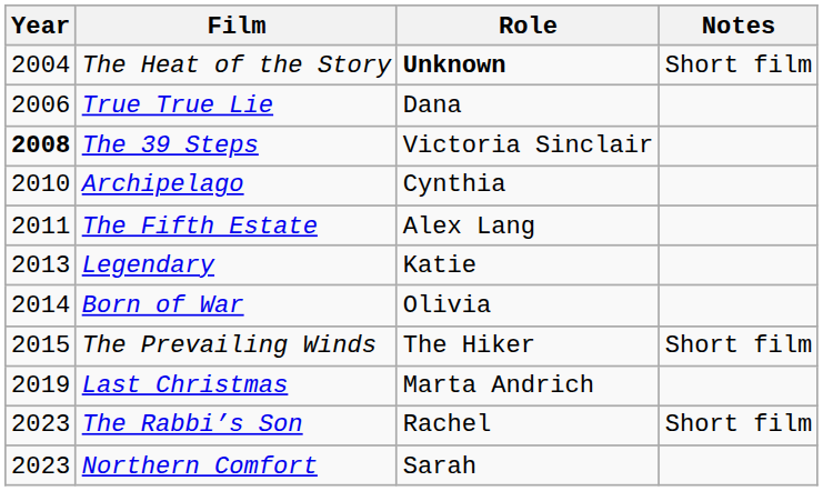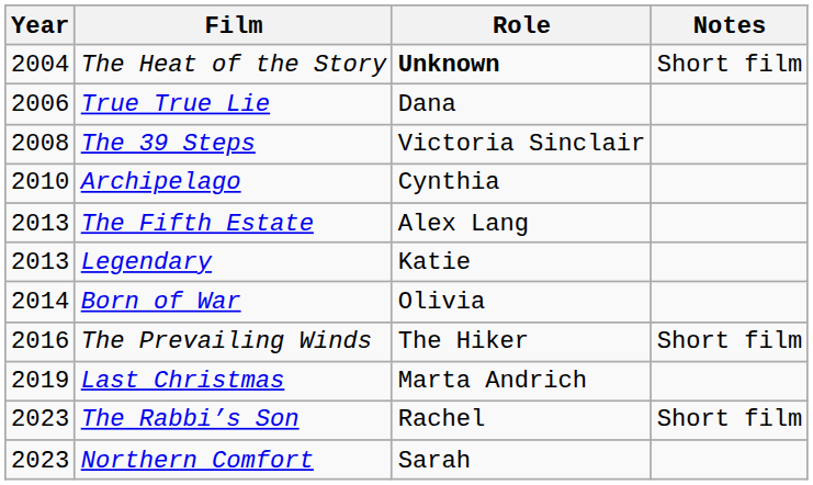The 39 Steps | Year: bold -> normal
The Fifth Estate | Year: 2011 -> 2013
The Prevailing Winds | Year: 2015 -> 2016
